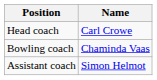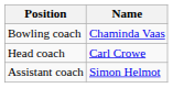rows swapped: Head coach <-> Bowling coach
